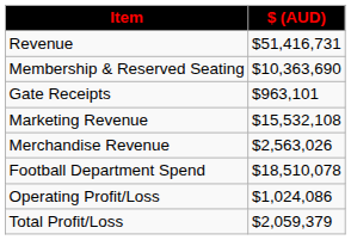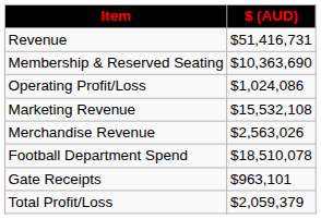rows swapped: Gate Receipts <-> Operating Profit/Loss
